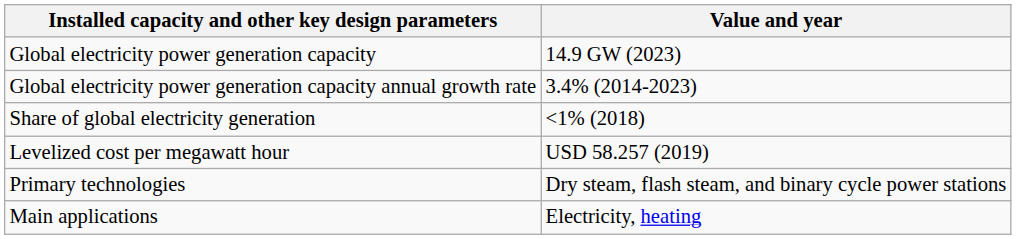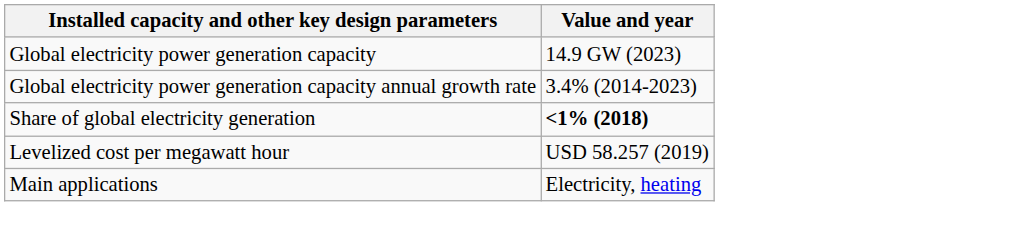Share of global electricity generation | Value and year: normal -> bold
- row: Primary technologies | Dry steam, flash steam, and binary cycle power stations
